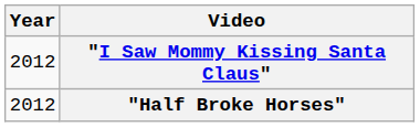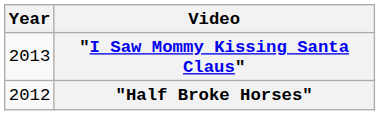"I Saw Mommy Kissing Santa Claus" | Year: 2012 -> 2013
